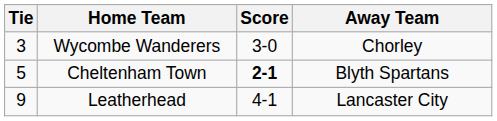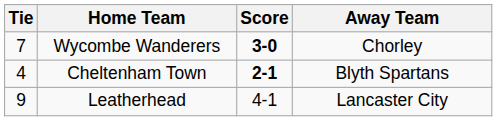Wycombe Wanderers | Tie: 3 -> 7
Wycombe Wanderers | Score: normal -> bold
Cheltenham Town | Tie: 5 -> 4
